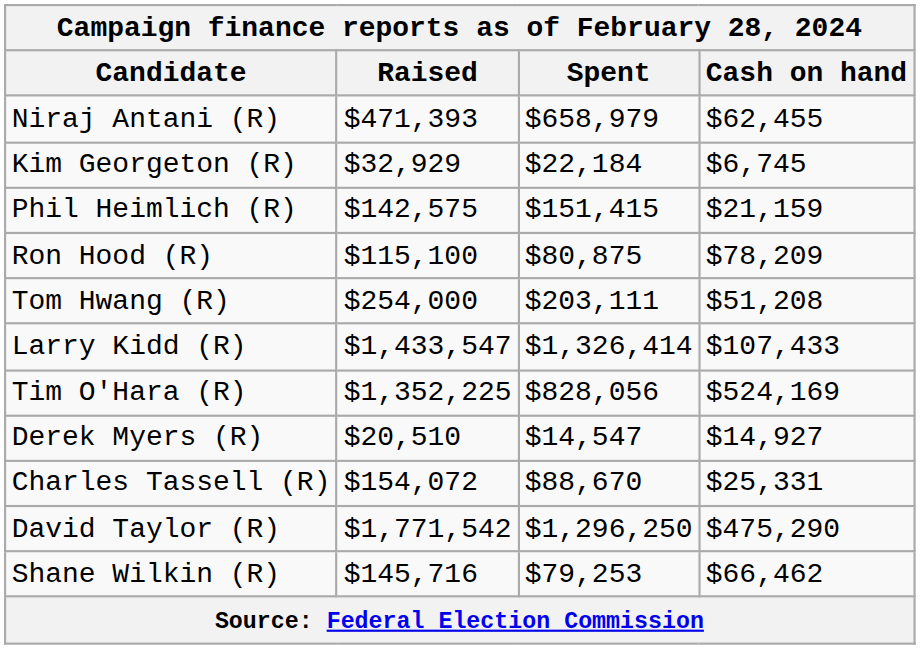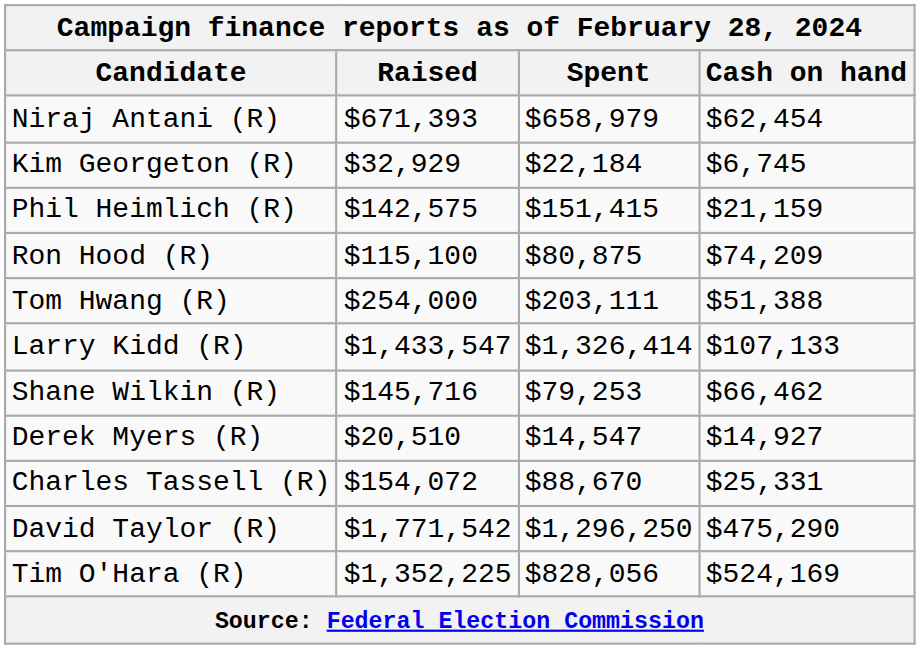Niraj Antani (R) | Raised: $471,393 -> $671,393
Niraj Antani (R) | Cash on hand: $62,455 -> $62,454
Ron Hood (R) | Cash on hand: $78,209 -> $74,209
Tom Hwang (R) | Cash on hand: $51,208 -> $51,388
Larry Kidd (R) | Cash on hand: $107,433 -> $107,133
rows swapped: Tim O'Hara (R) <-> Shane Wilkin (R)
